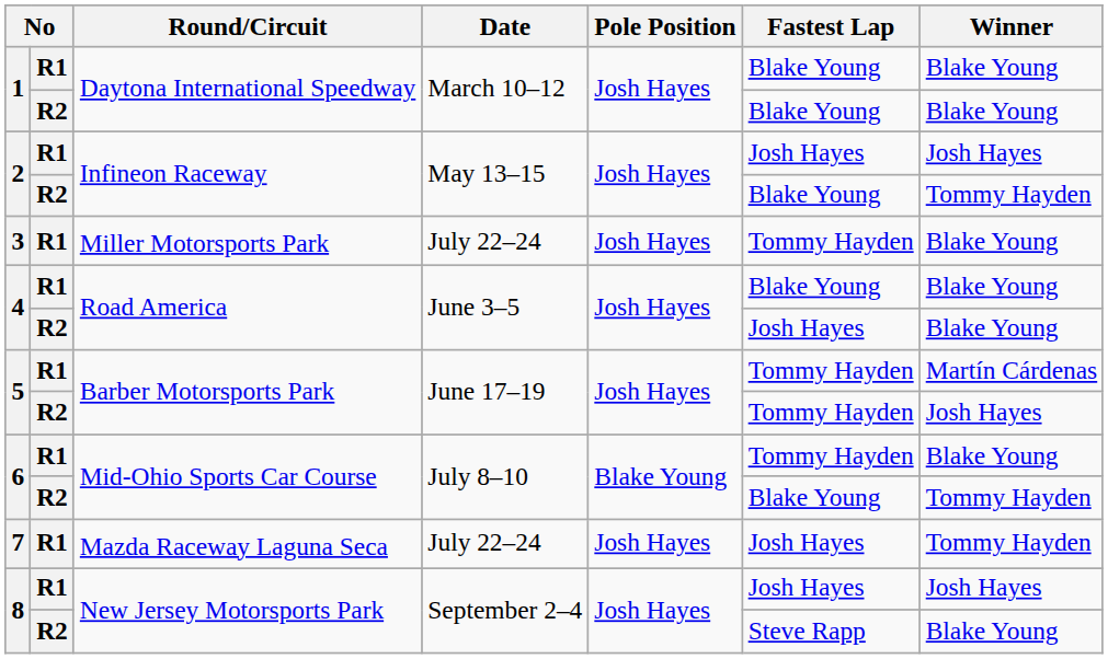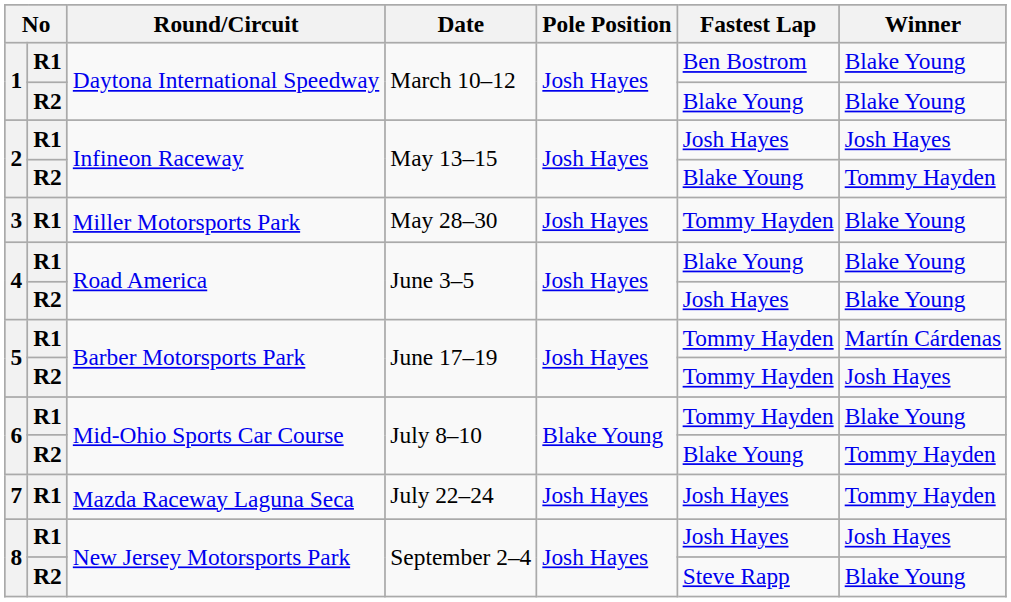1 / R1 | Fastest Lap: Blake Young -> Ben Bostrom
3 | Date: July 22–24 -> May 28–30
